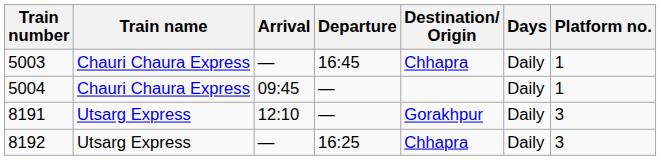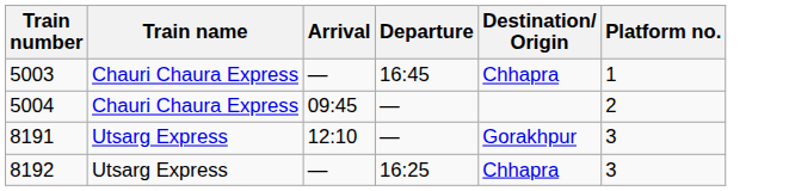- column: Days | Daily | Daily | Daily | Daily
5004 | Platform no.: 1 -> 2
